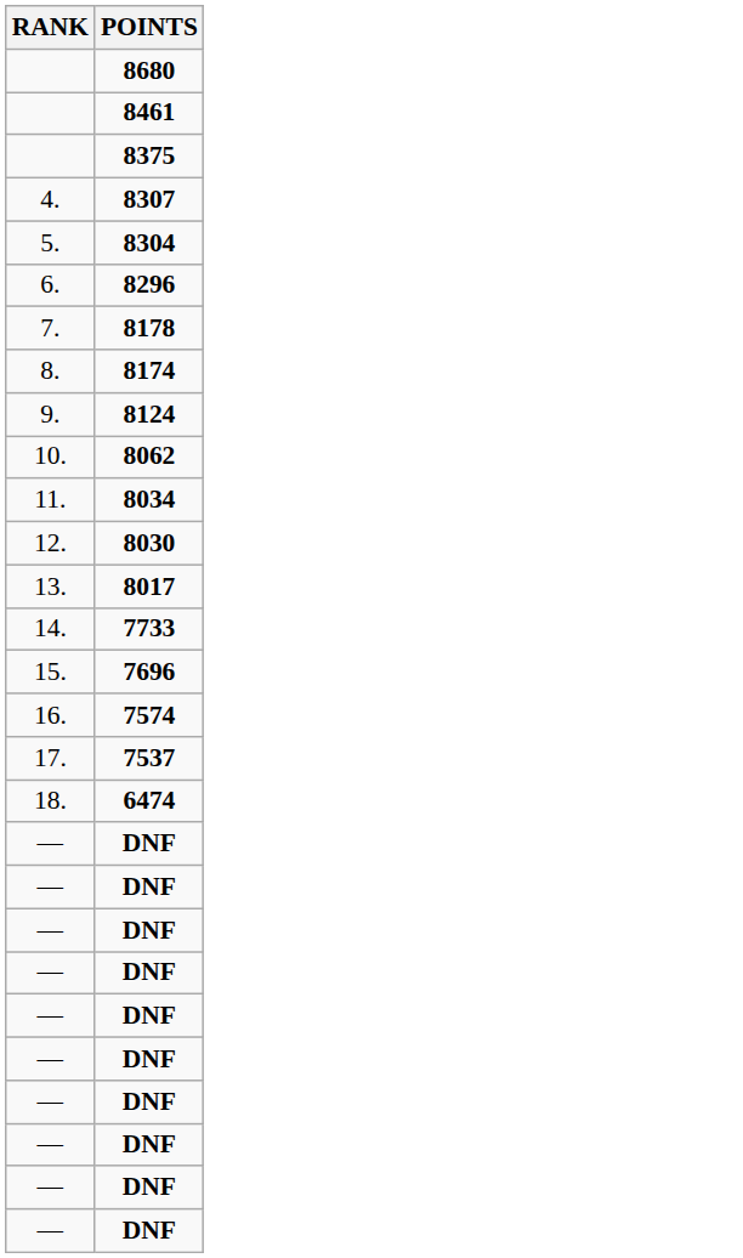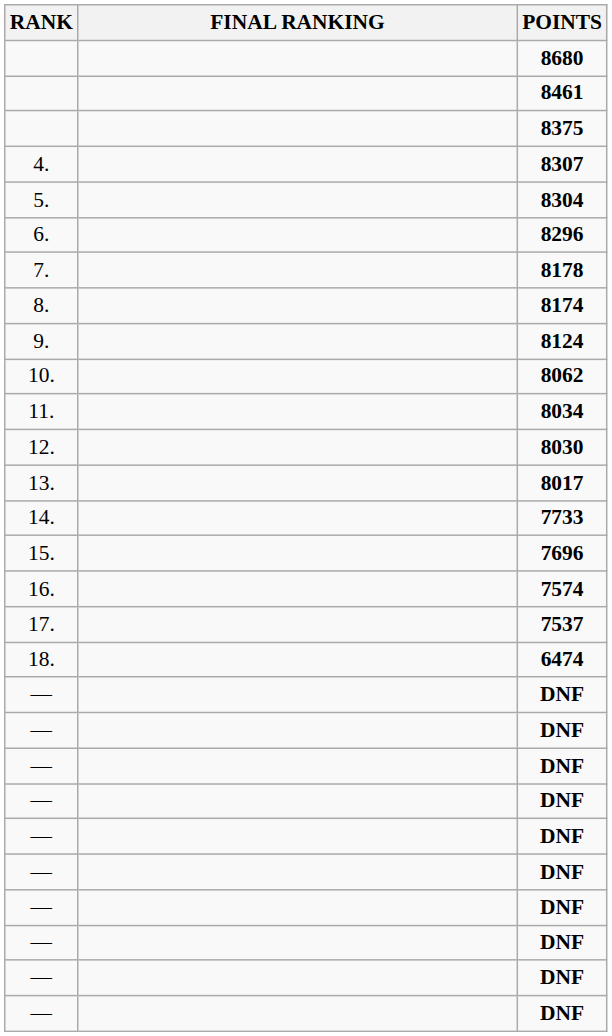+ column: FINAL RANKING
